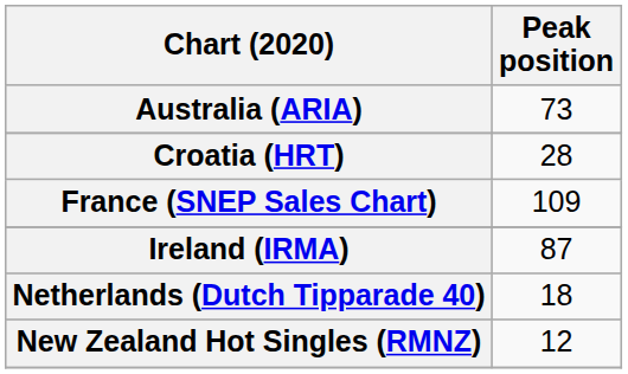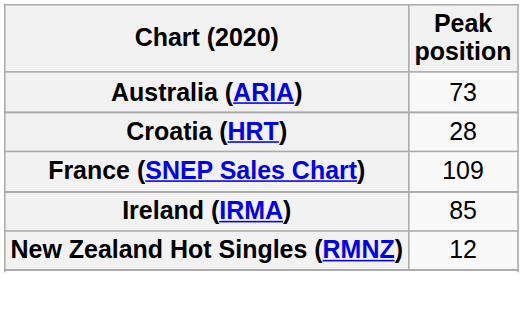Ireland (IRMA) | Peak position: 87 -> 85
- row: Netherlands (Dutch Tipparade 40) | 18
